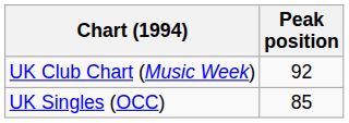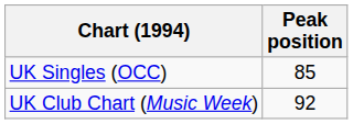rows swapped: UK Singles (OCC) <-> UK Club Chart (Music Week)
